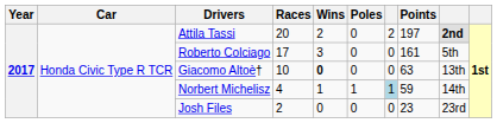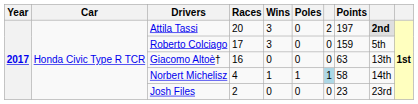Attila Tassi | Wins: 2 -> 3
Roberto Colciago | Points: 161 -> 159
Giacomo Altoè† | Races: 10 -> 16
Giacomo Altoè† | Wins: bold -> normal
Norbert Michelisz | Points: 59 -> 58
